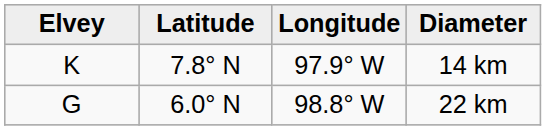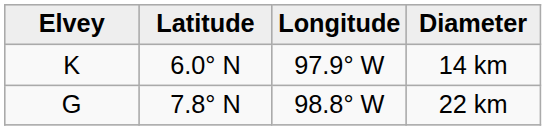14 km | Latitude: 7.8° N -> 6.0° N
22 km | Latitude: 6.0° N -> 7.8° N
